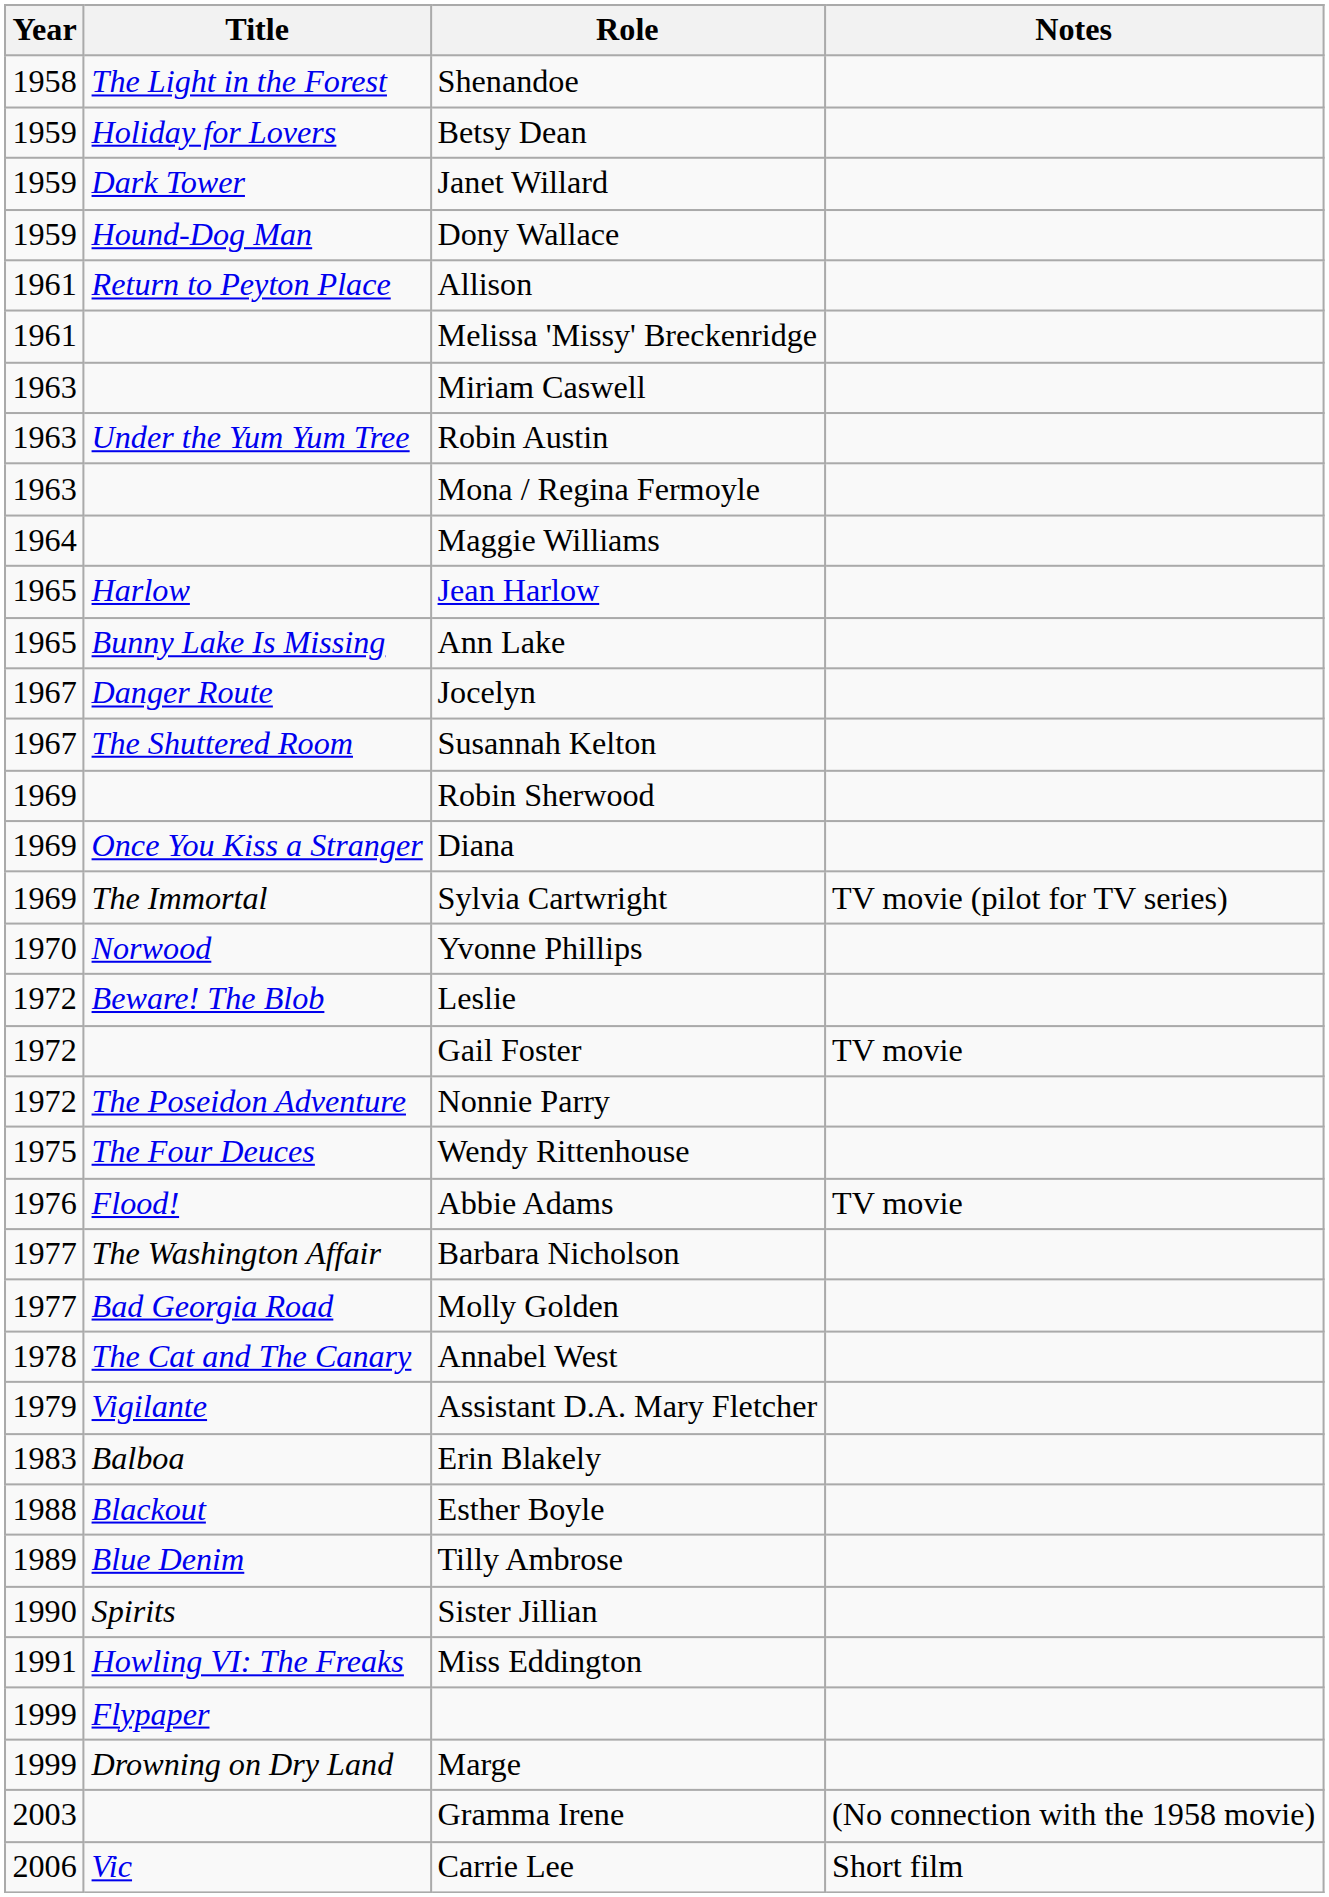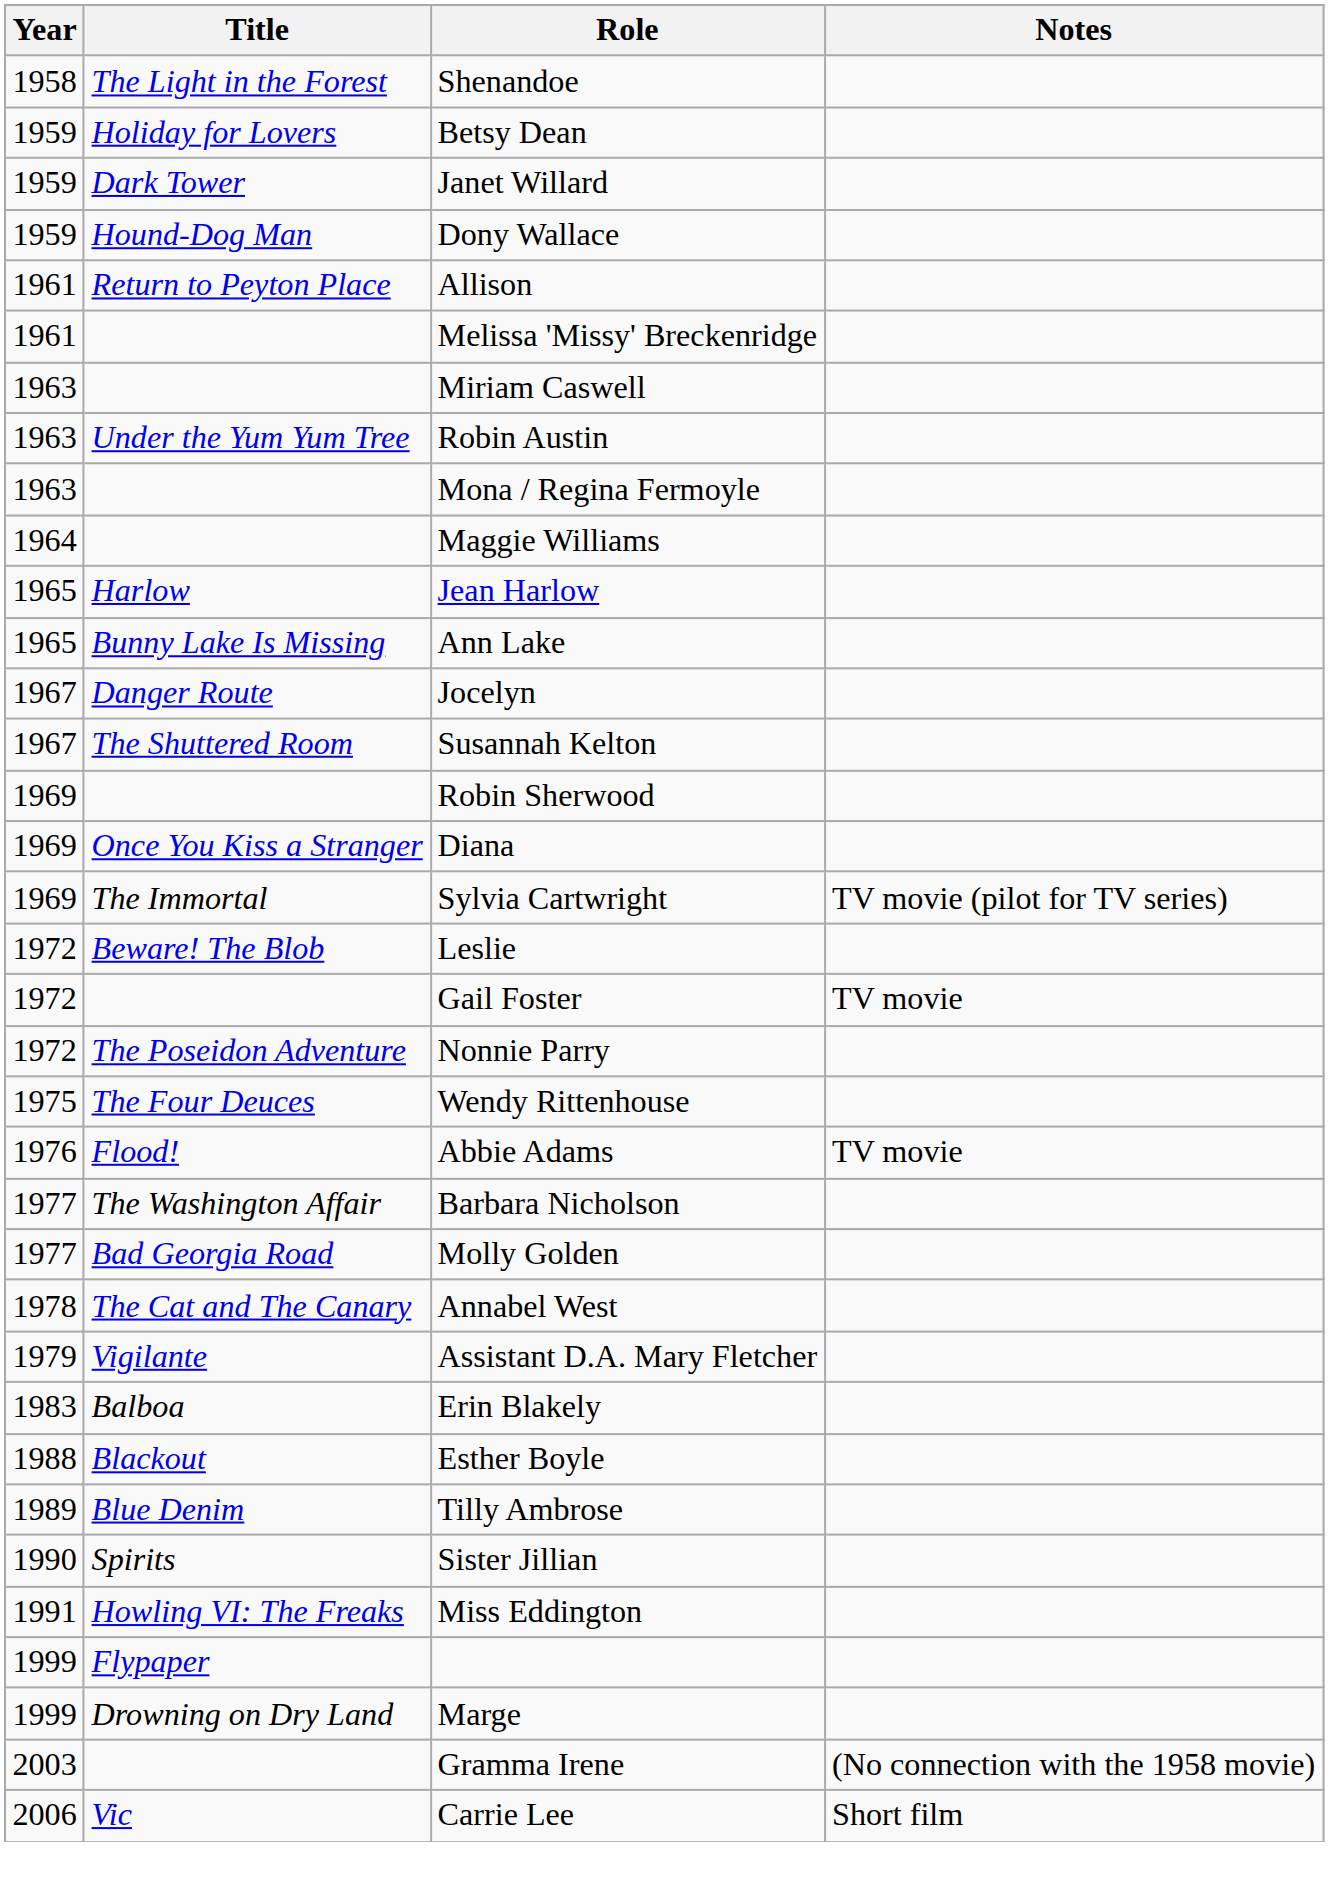- row: 1970 | Norwood | Yvonne Phillips
